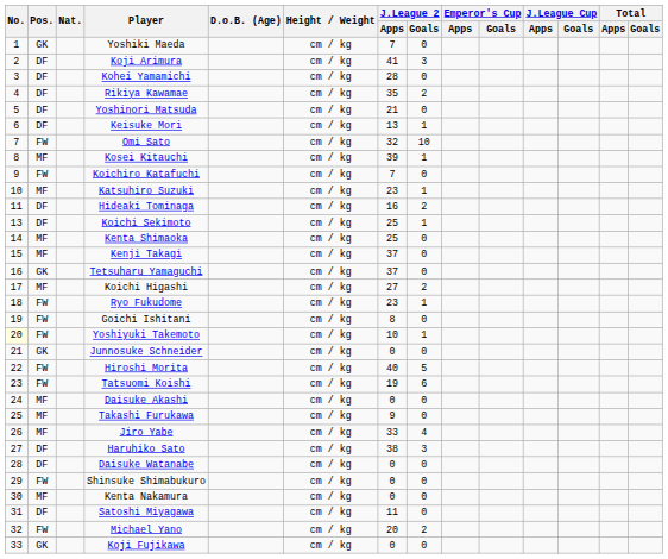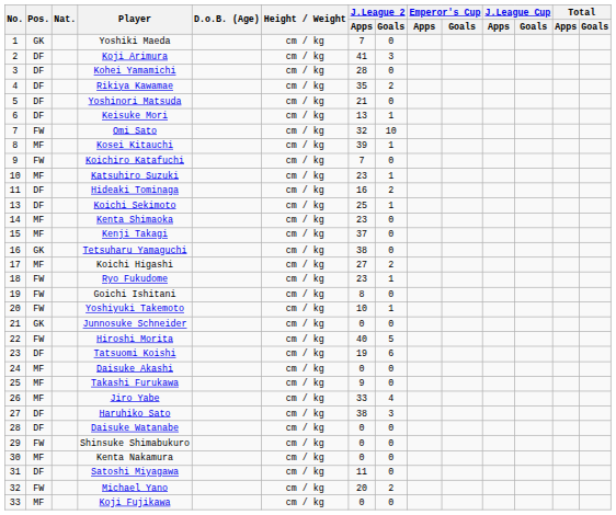Kenta Shimaoka | J.League 2 / Apps: 25 -> 23
Tetsuharu Yamaguchi | J.League 2 / Apps: 37 -> 38
Yoshiyuki Takemoto | No.: lightyellow background -> no background
Tatsuomi Koishi | Pos.: FW -> DF
Koji Fujikawa | Pos.: GK -> MF
